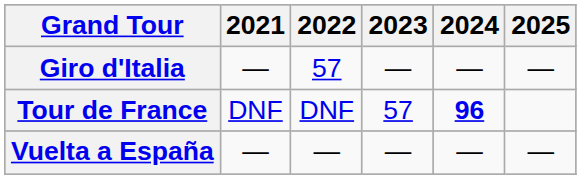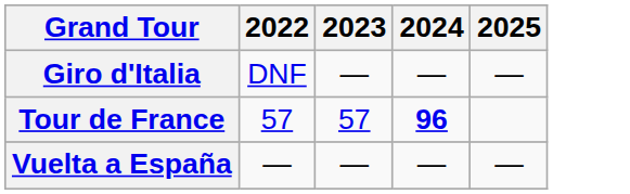- column: 2021 | — | DNF | —
Giro d'Italia | 2022: 57 -> DNF
Tour de France | 2022: DNF -> 57
